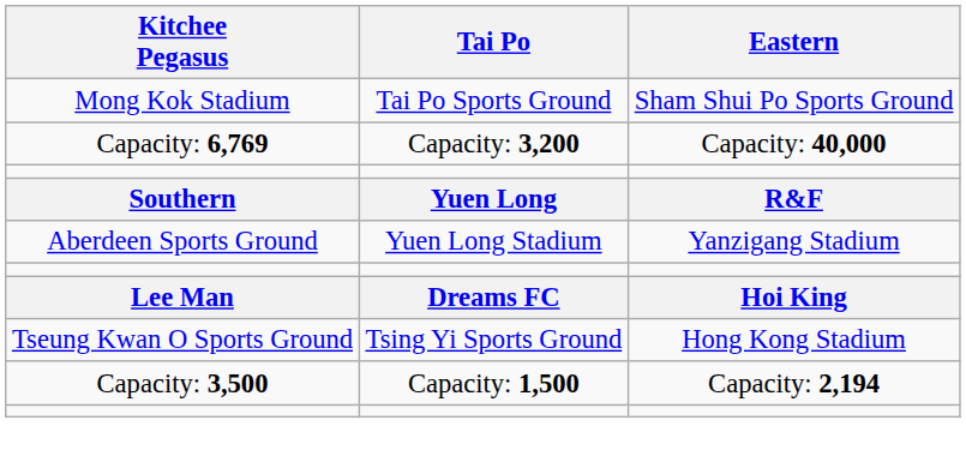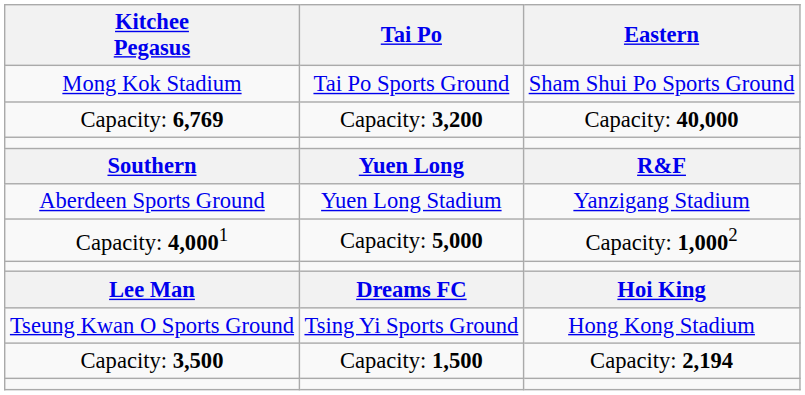+ row: Capacity: 4,0001 | Capacity: 5,000 | Capacity: 1,0002
